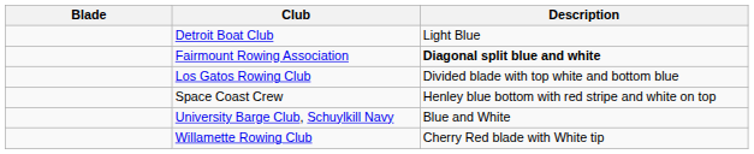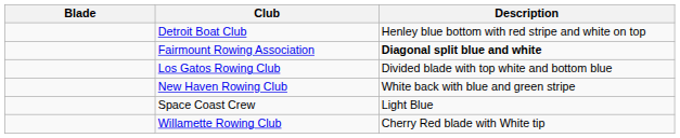Detroit Boat Club | Description: Light Blue -> Henley blue bottom with red stripe and white on top
+ row: New Haven Rowing Club | White back with blue and green stripe
Space Coast Crew | Description: Henley blue bottom with red stripe and white on top -> Light Blue
- row: University Barge Club, Schuylkill Navy | Blue and White
